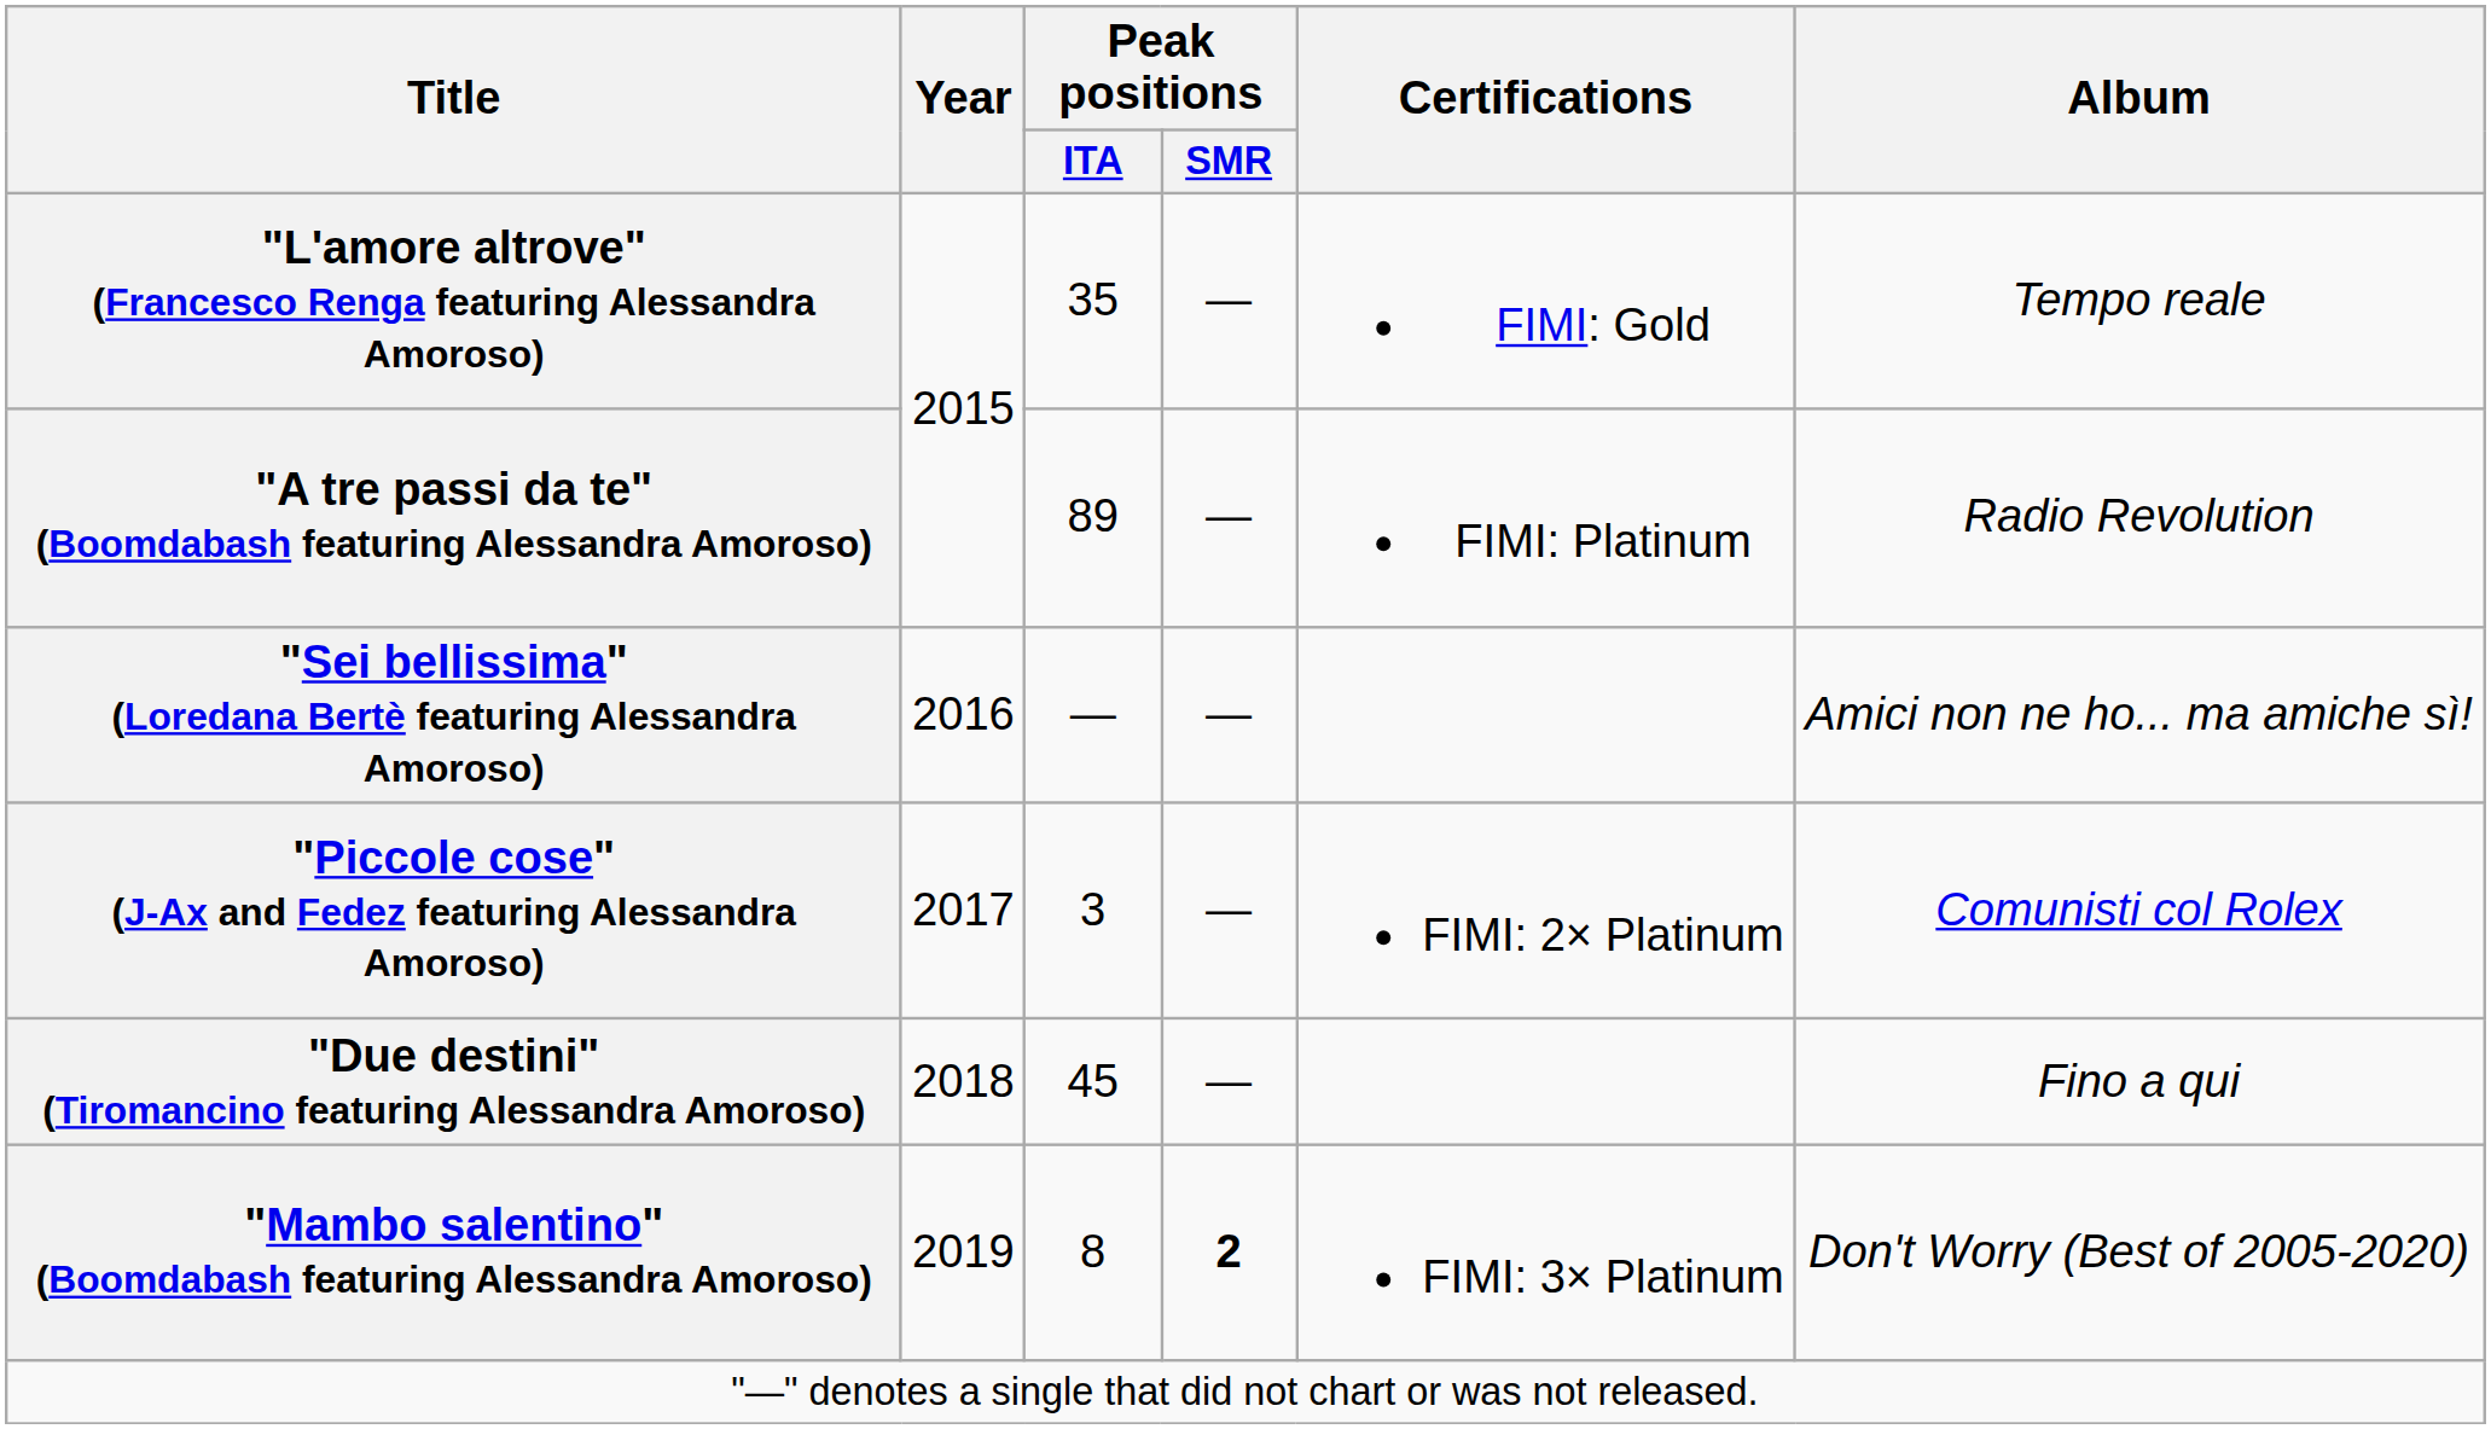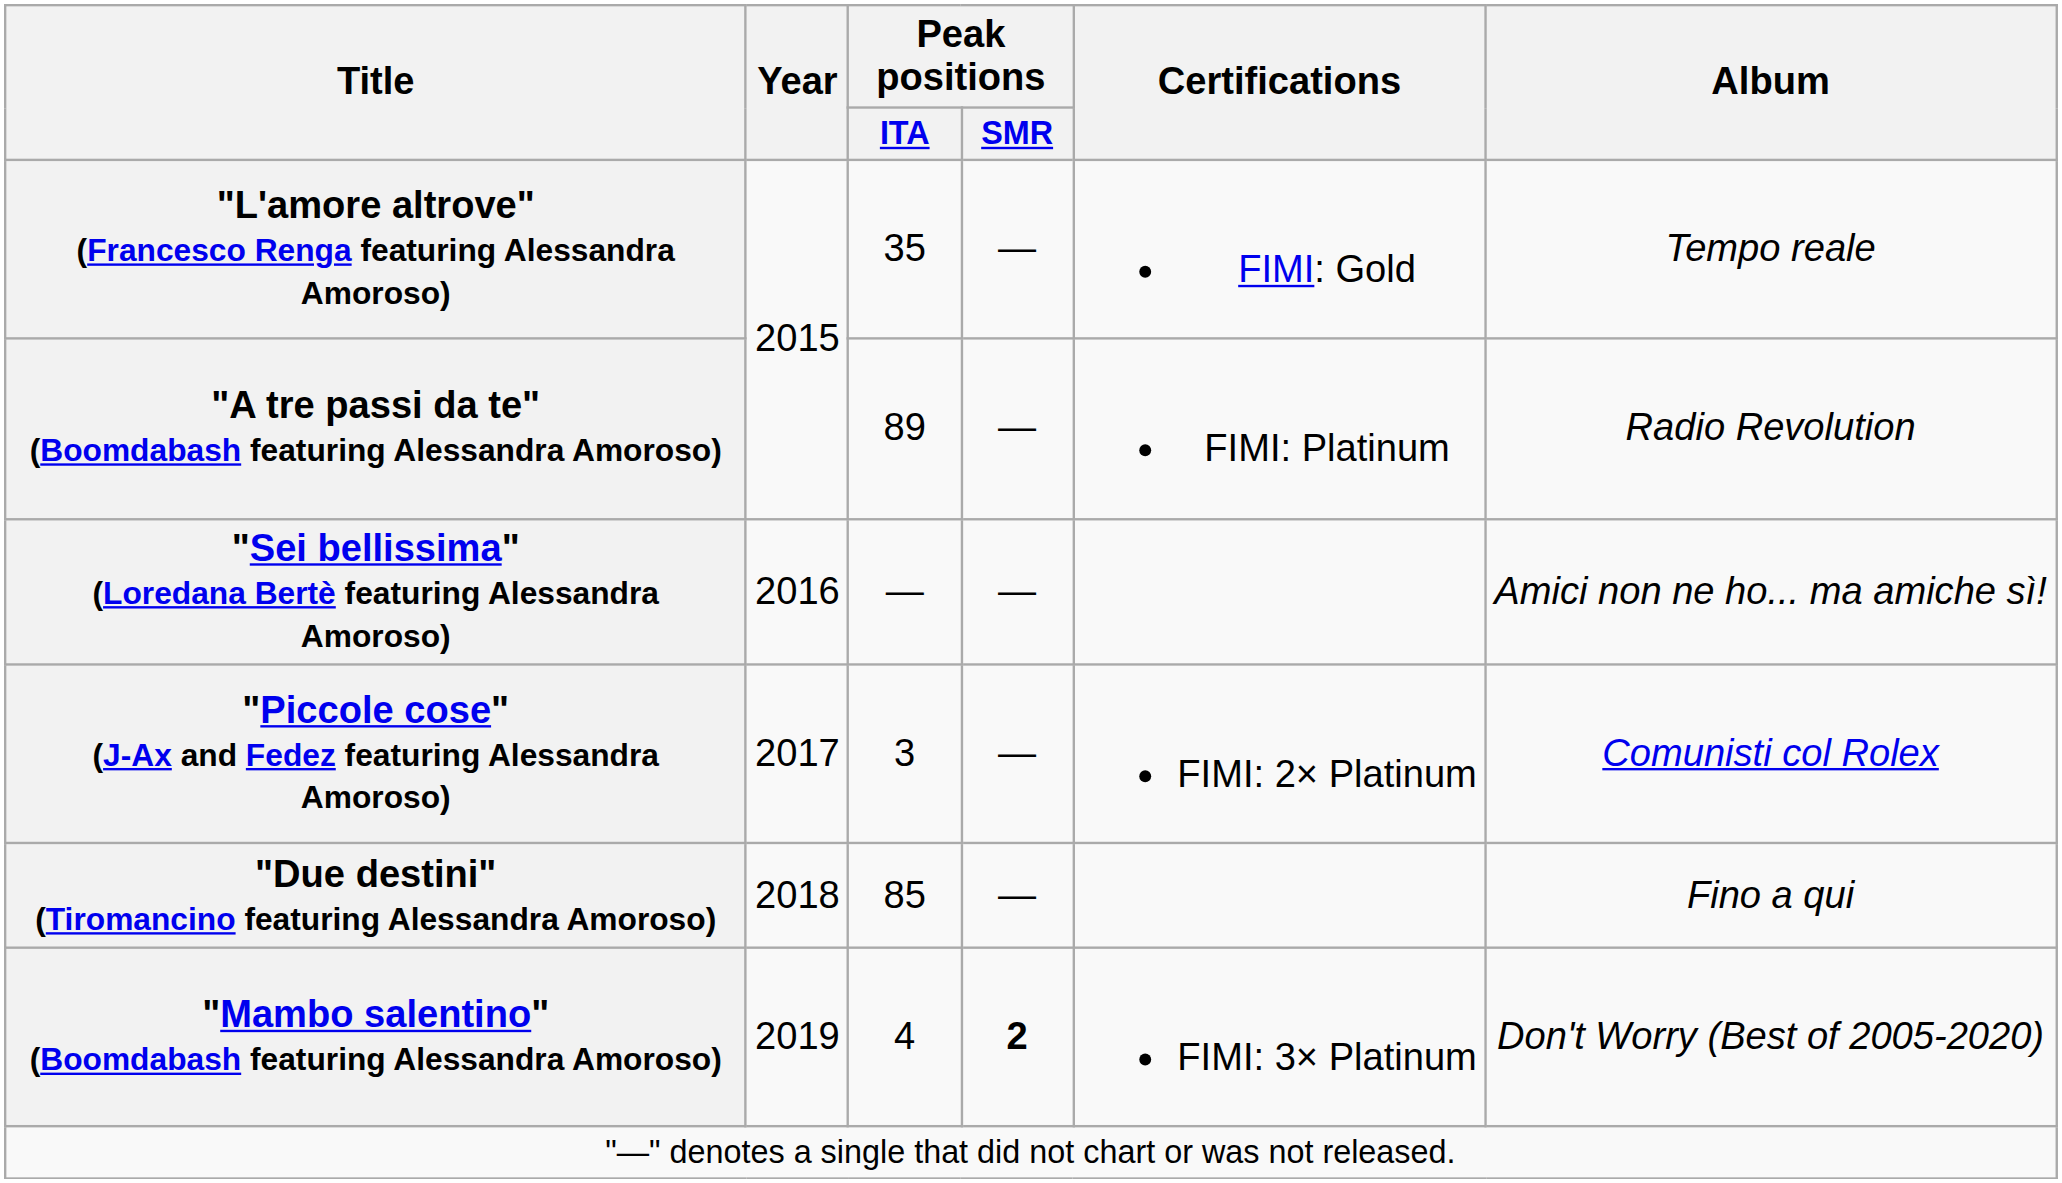"Due destini" (Tiromancino featuring Alessandra Amoroso) | Peak positions / ITA: 45 -> 85
"Mambo salentino" (Boomdabash featuring Alessandra Amoroso) | Peak positions / ITA: 8 -> 4
